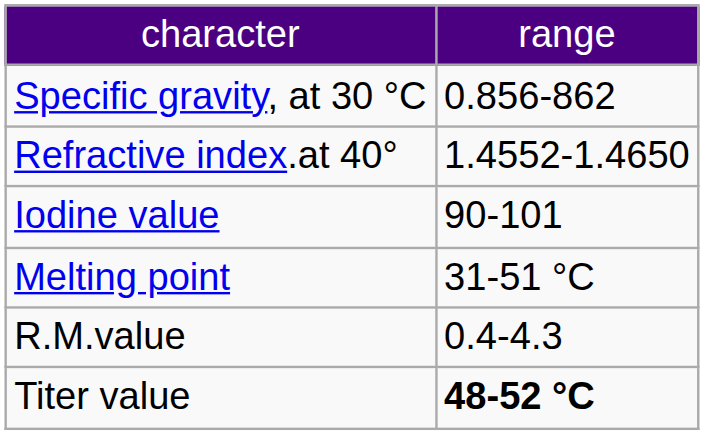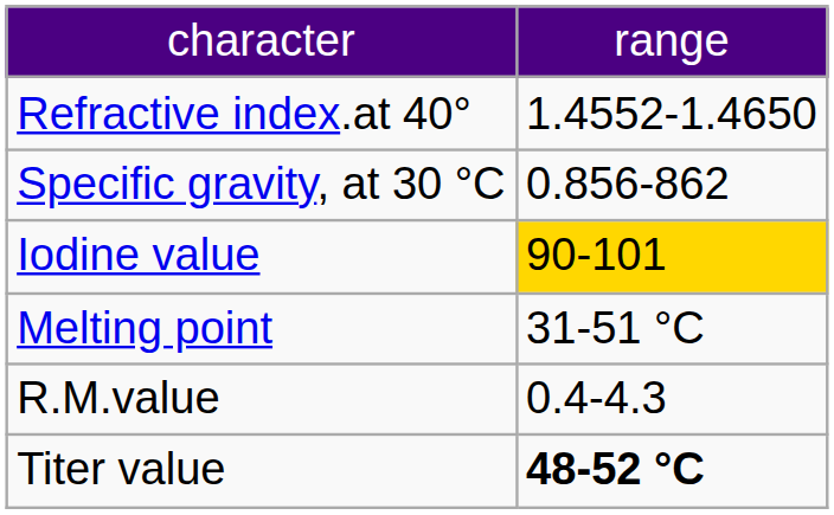rows swapped: Specific gravity, at 30 °C <-> Refractive index.at 40°
Iodine value | column 2: no background -> gold background
